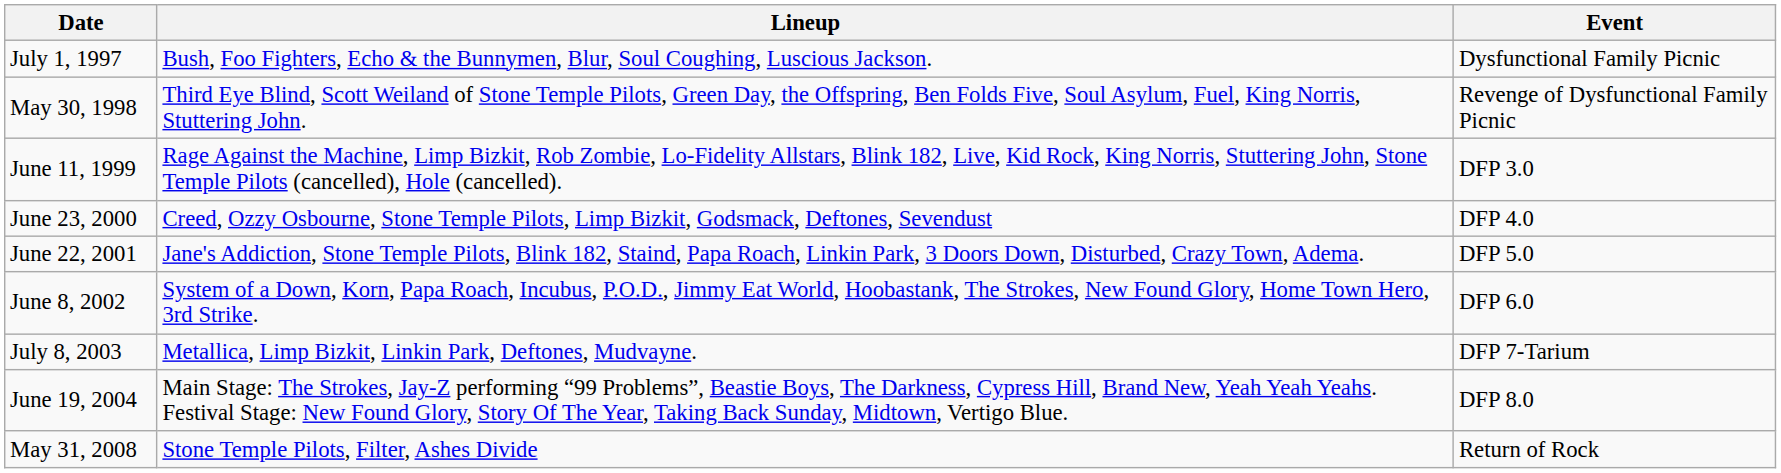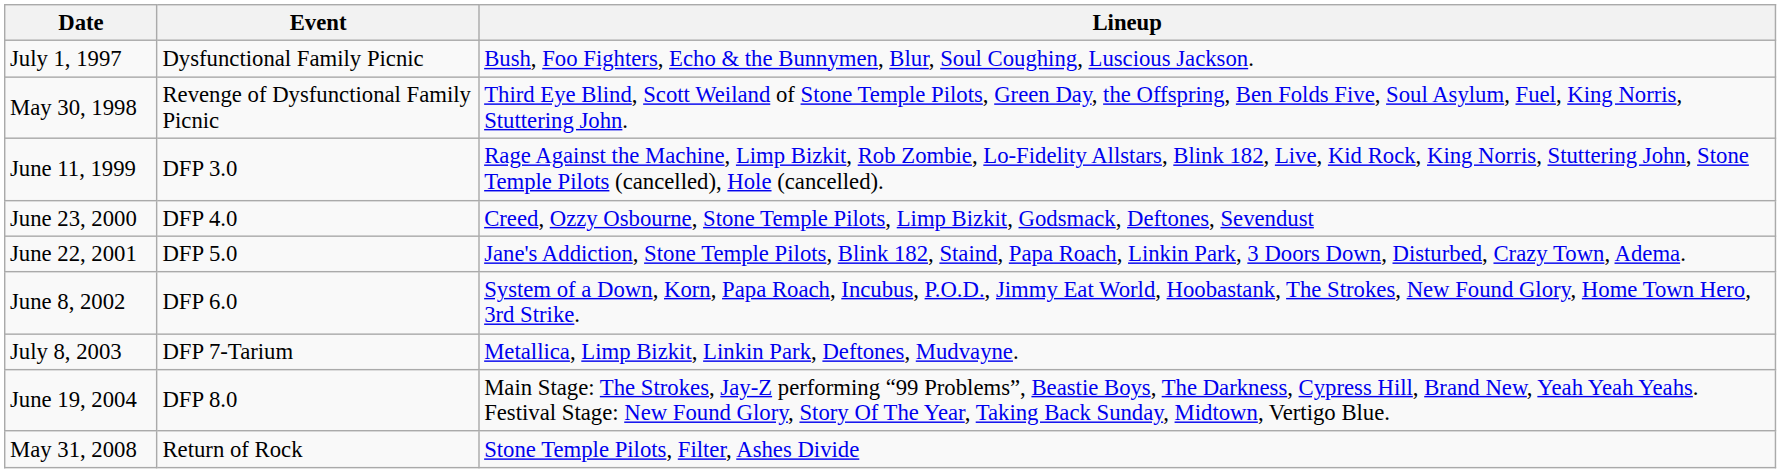columns swapped: Event <-> Lineup
